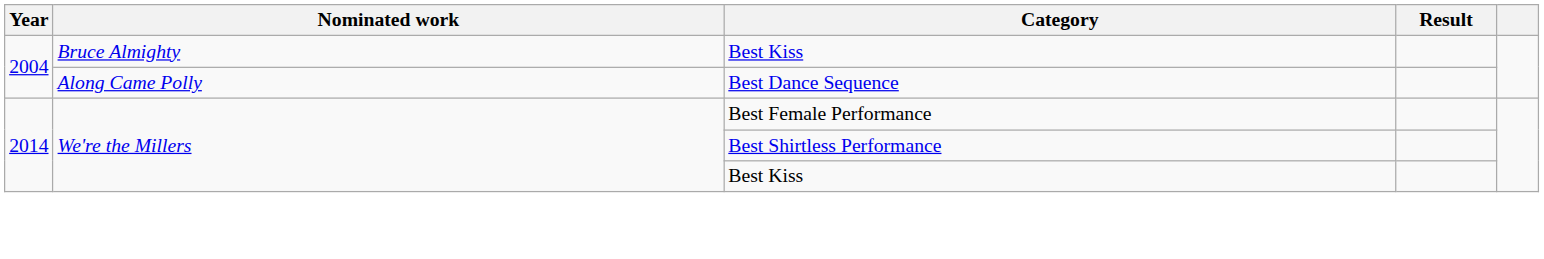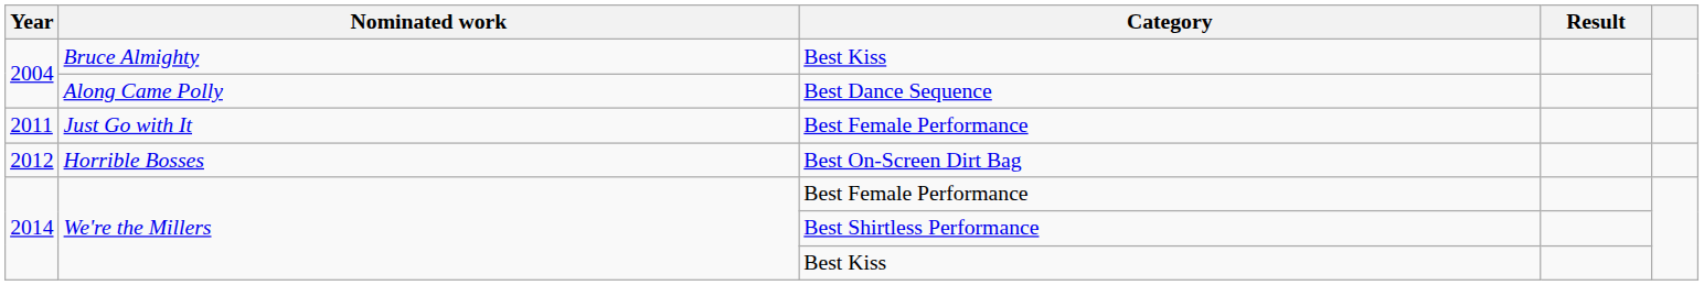+ row: 2011 | Just Go with It | Best Female Performance
+ row: 2012 | Horrible Bosses | Best On-Screen Dirt Bag
